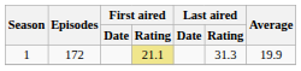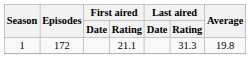1 | First aired / Rating: khaki background -> no background
1 | Average: 19.9 -> 19.8
